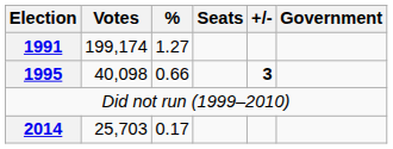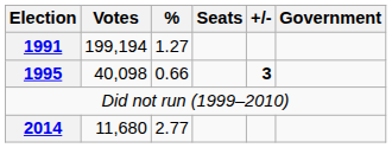1991 | Votes: 199,174 -> 199,194
2014 | Votes: 25,703 -> 11,680
2014 | %: 0.17 -> 2.77
